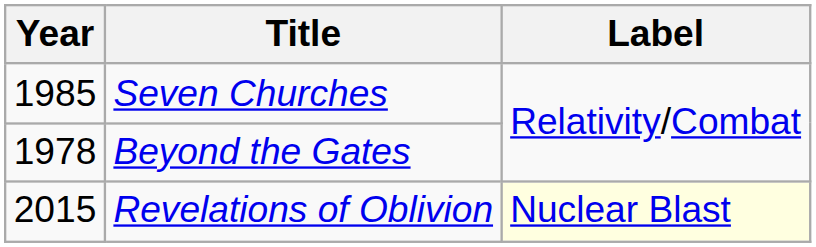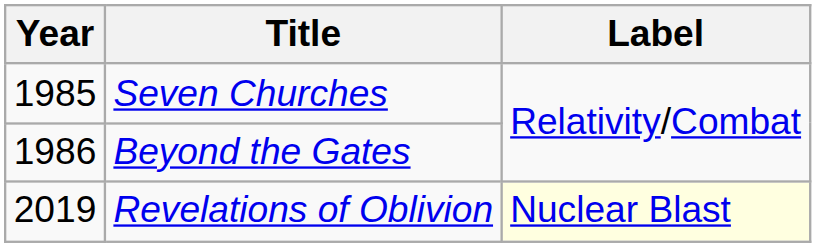Beyond the Gates | Year: 1978 -> 1986
Revelations of Oblivion | Year: 2015 -> 2019
